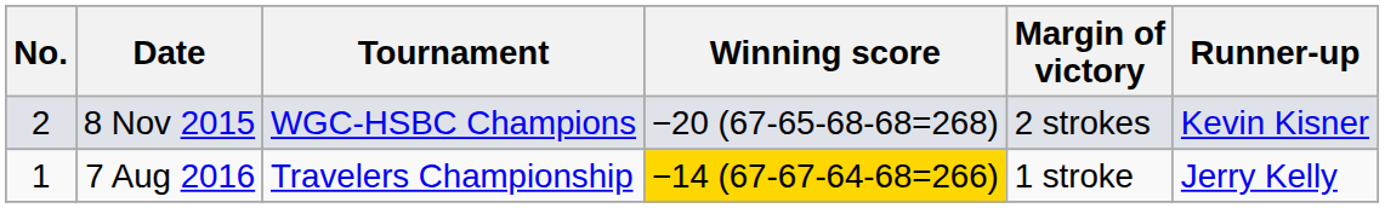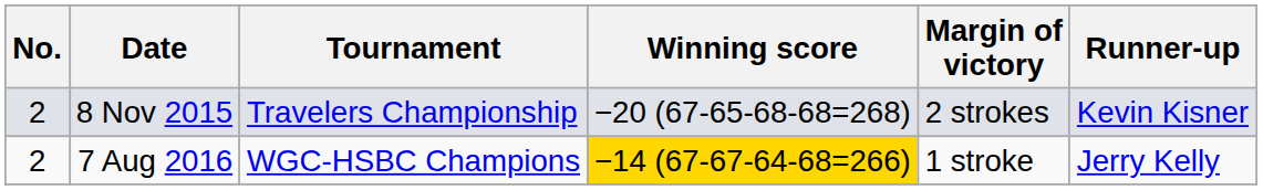8 Nov 2015 | Tournament: WGC-HSBC Champions -> Travelers Championship
7 Aug 2016 | No.: 1 -> 2
7 Aug 2016 | Tournament: Travelers Championship -> WGC-HSBC Champions
